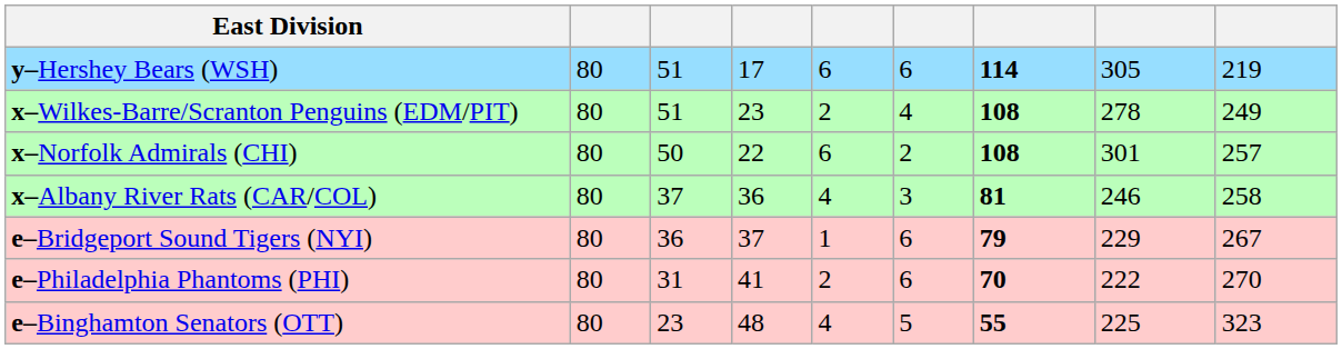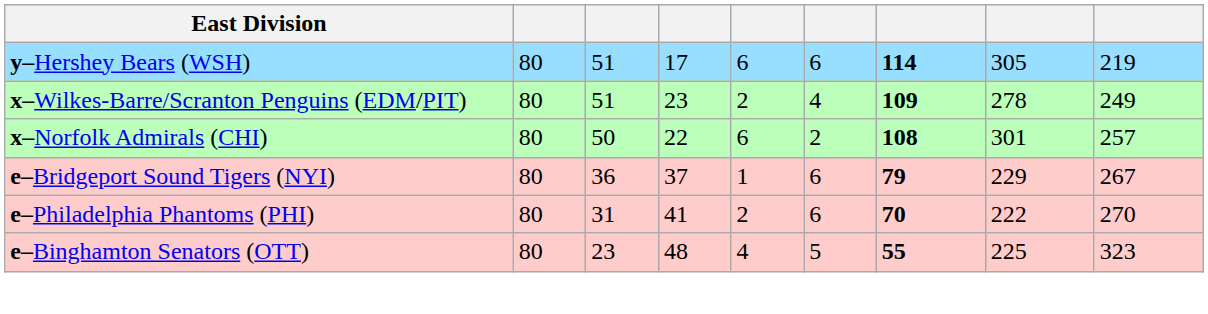x–Wilkes-Barre/Scranton Penguins (EDM/PIT) | column 7: 108 -> 109
- row: x–Albany River Rats (CAR/COL) | 80 | 37 | 36 | 4 | 3 | 81 | 246 | 258
